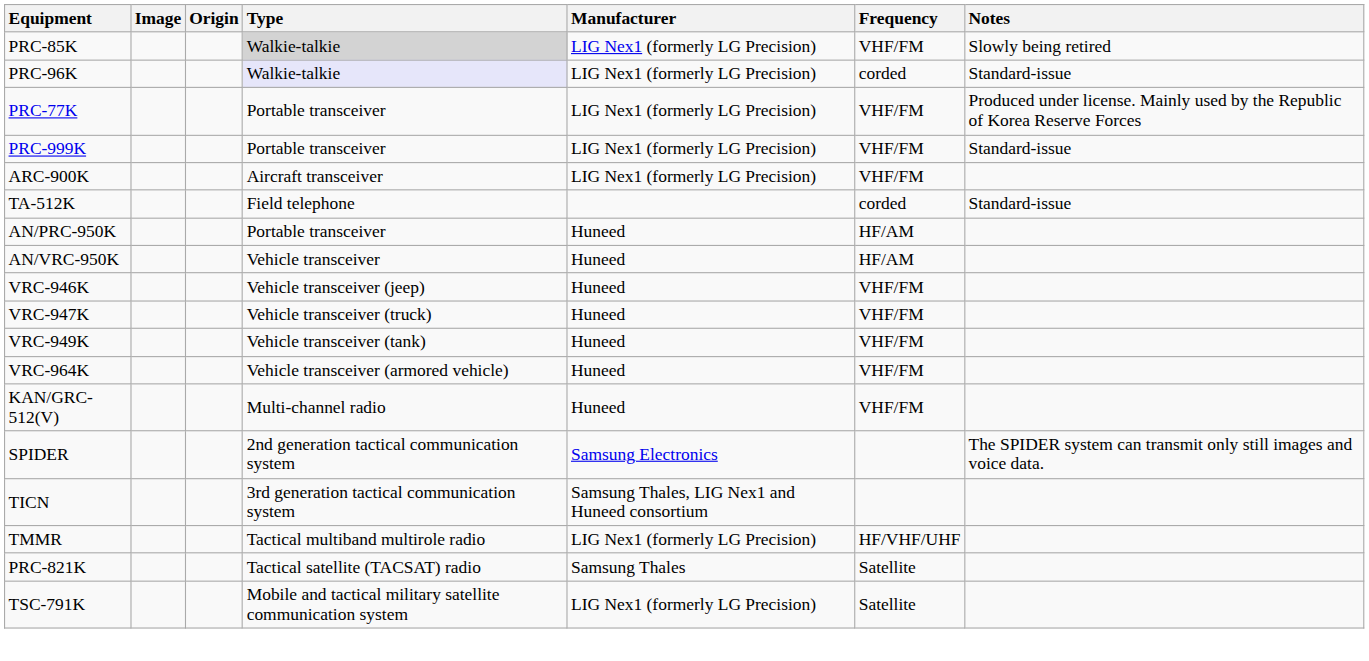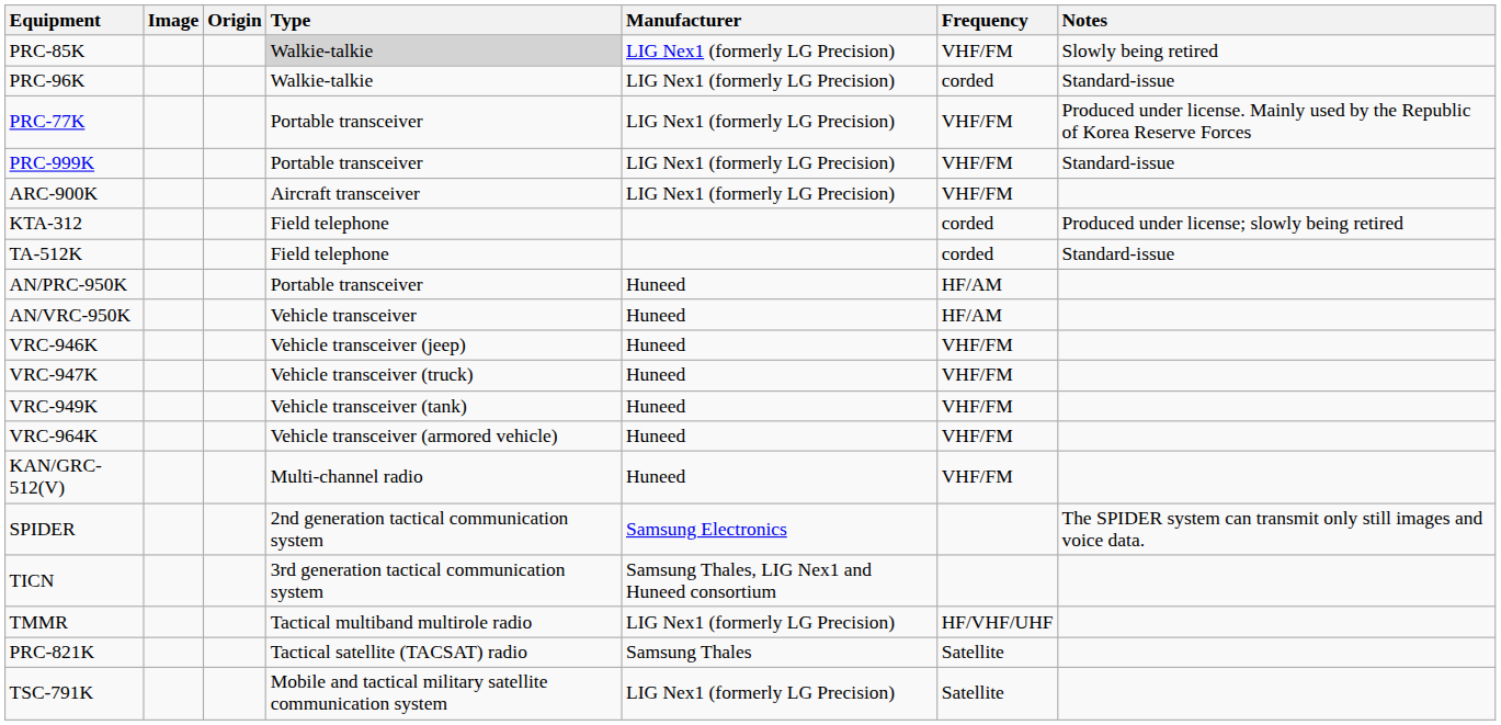PRC-96K | Type: lavender background -> no background
+ row: KTA-312 | Field telephone | corded | Produced under license; slowly being retired
